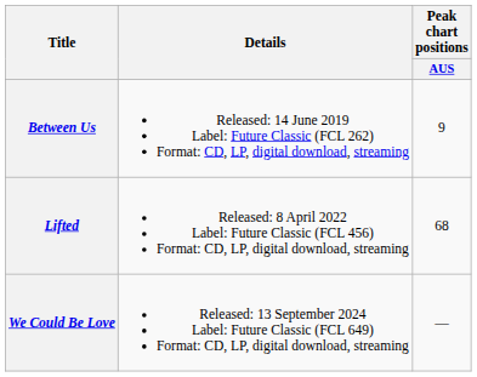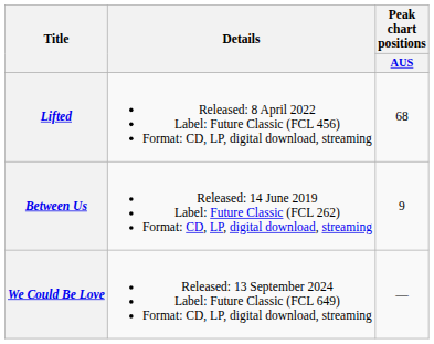rows swapped: Between Us <-> Lifted
